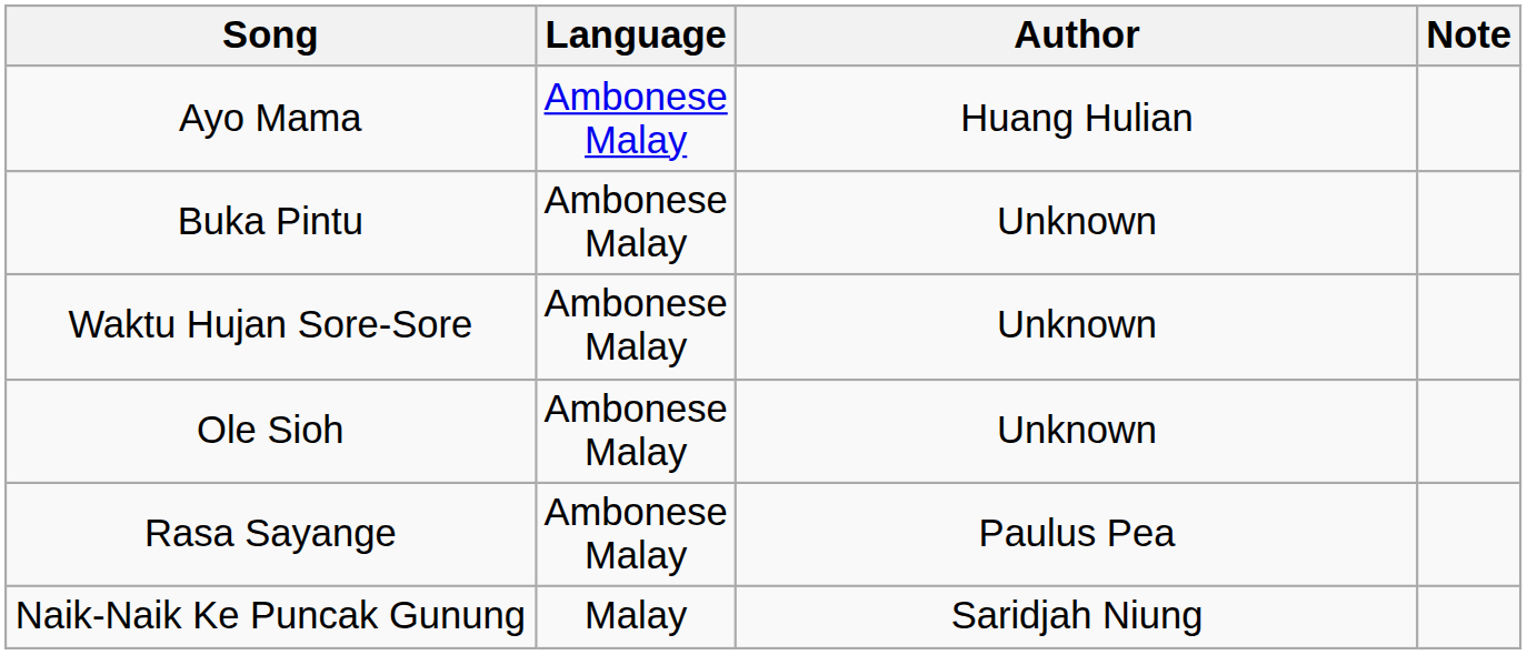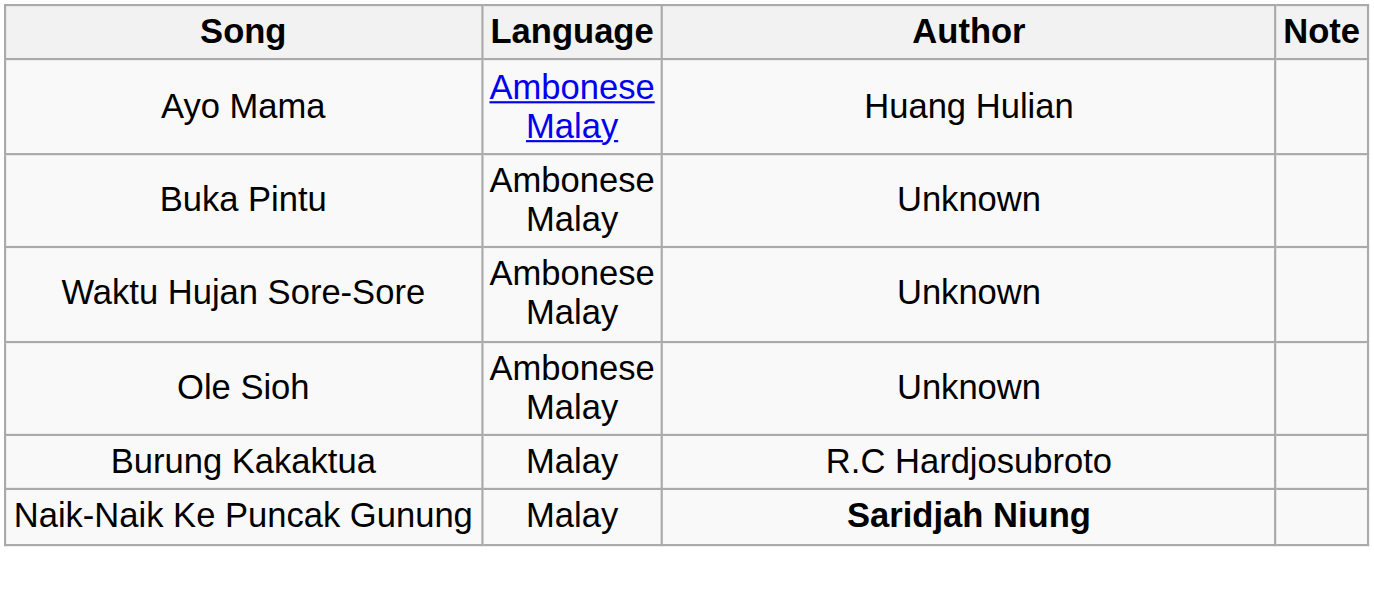- row: Rasa Sayange | Ambonese Malay | Paulus Pea
+ row: Burung Kakaktua | Malay | R.C Hardjosubroto
Naik-Naik Ke Puncak Gunung | Author: normal -> bold
